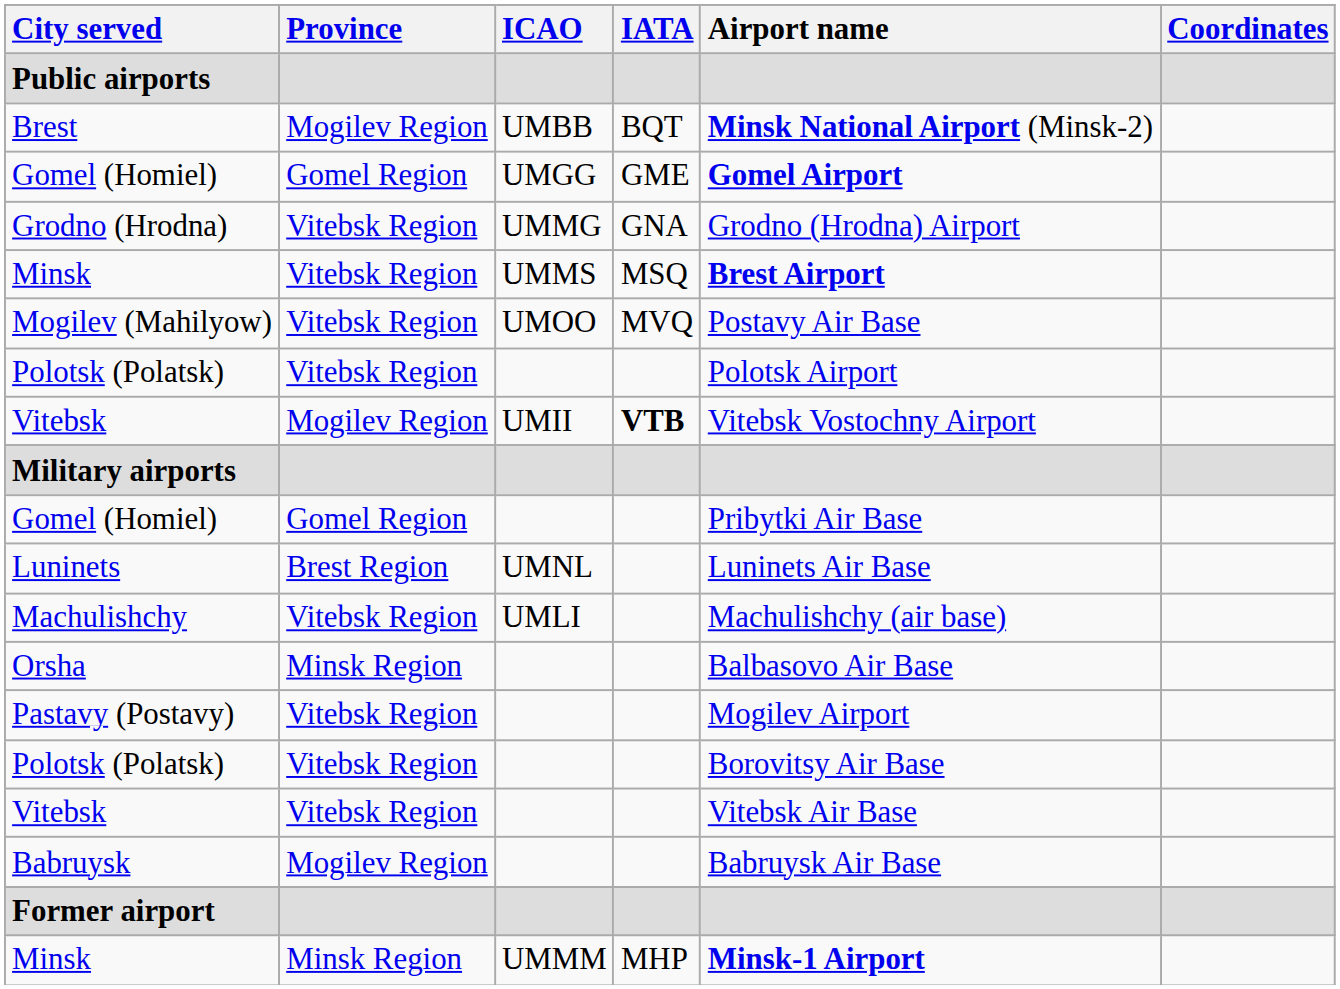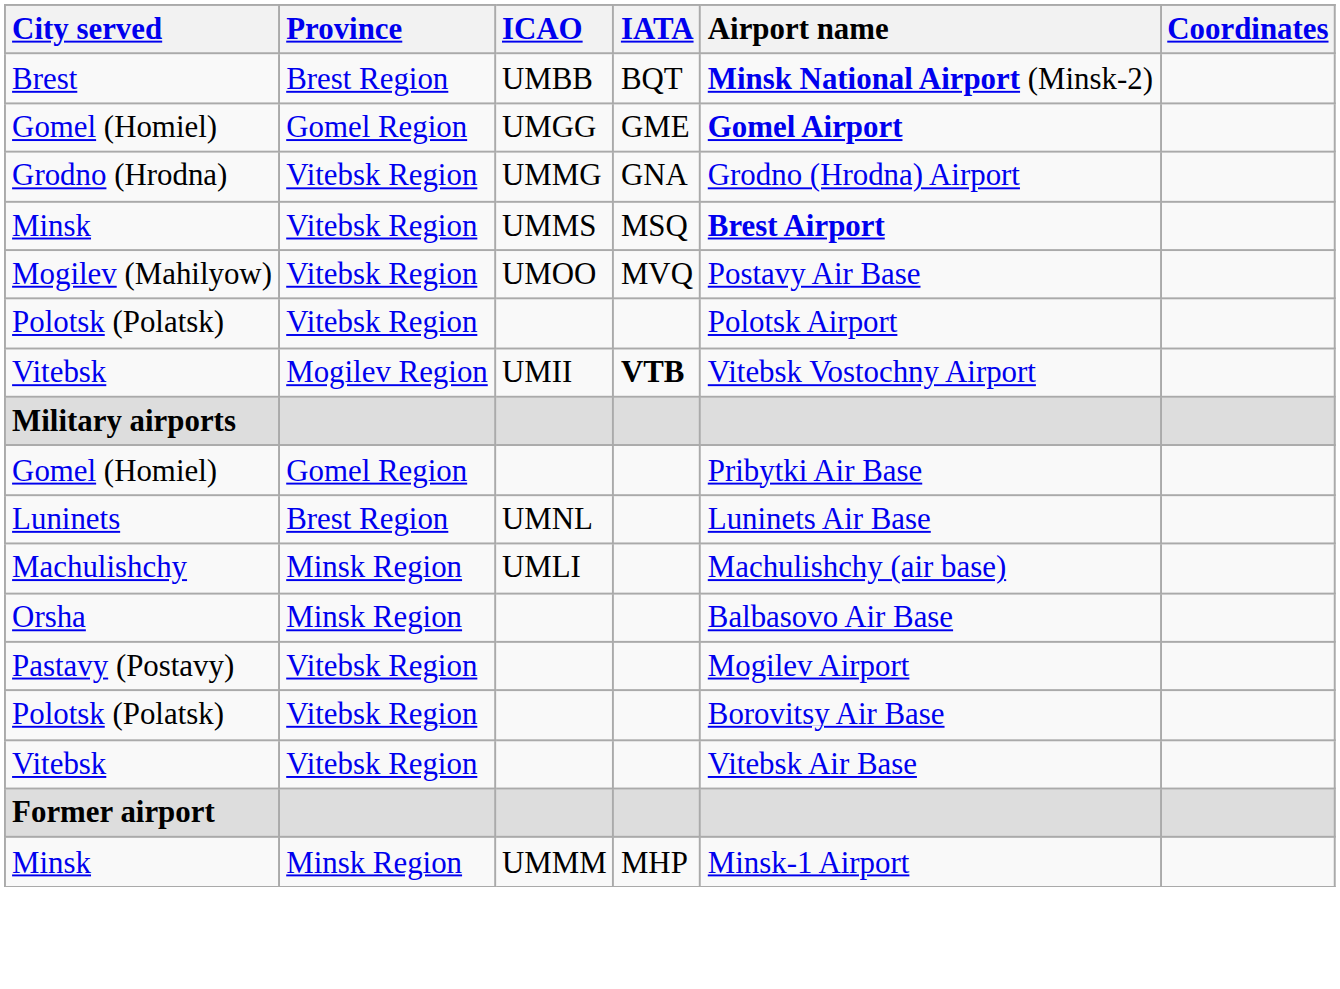- row: Public airports
Brest | Province: Mogilev Region -> Brest Region
Machulishchy | Province: Vitebsk Region -> Minsk Region
- row: Babruysk | Mogilev Region | Babruysk Air Base
Minsk / UMMM | Airport name: bold -> normal
